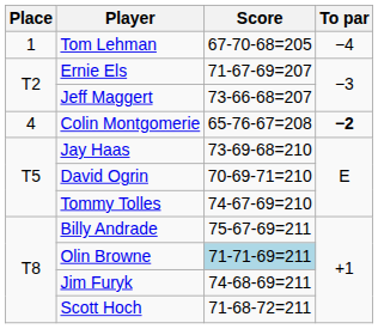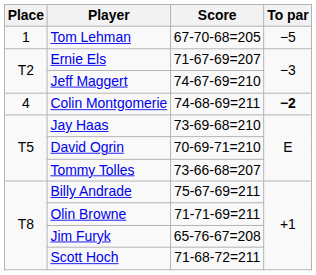Tom Lehman | To par: −4 -> −5
Jeff Maggert | Score: 73-66-68=207 -> 74-67-69=210
Colin Montgomerie | Score: 65-76-67=208 -> 74-68-69=211
Tommy Tolles | Score: 74-67-69=210 -> 73-66-68=207
Olin Browne | Score: lightblue background -> no background
Jim Furyk | Score: 74-68-69=211 -> 65-76-67=208
